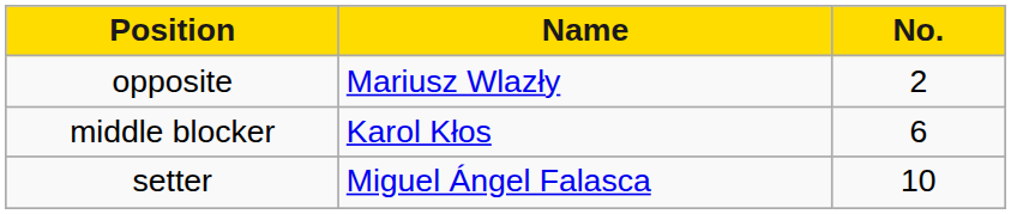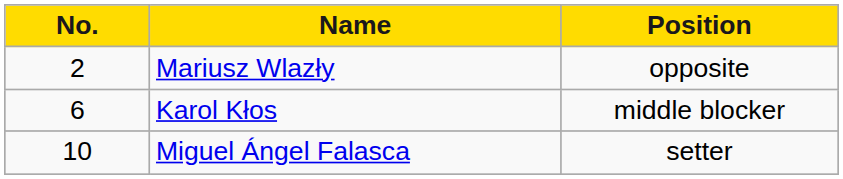columns swapped: No. <-> Position
